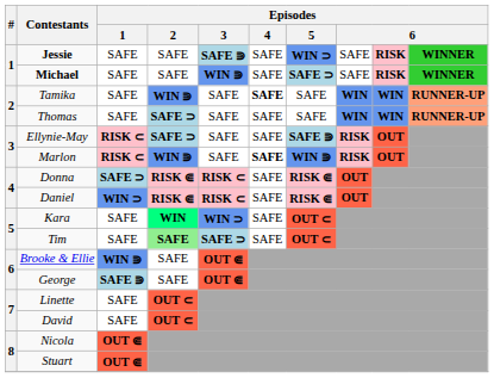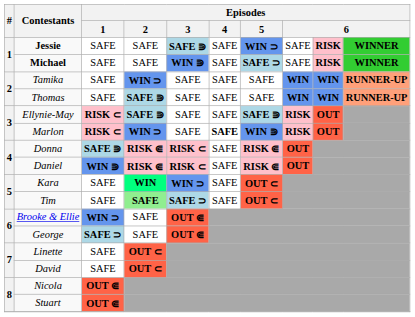Tamika | Episodes / 2: WIN ⋑ -> WIN ⊃
Tamika | Episodes / 4: bold -> normal
Thomas | Episodes / 2: SAFE ⊃ -> SAFE ⋑
Ellynie-May | Episodes / 2: SAFE ⊃ -> SAFE ⋑
Marlon | Episodes / 2: WIN ⋑ -> WIN ⊃
Donna | Episodes / 1: SAFE ⊃ -> SAFE ⋑
Daniel | Episodes / 1: WIN ⊃ -> WIN ⋑
Brooke & Ellie | Episodes / 1: WIN ⋑ -> WIN ⊃
George | Episodes / 1: SAFE ⋑ -> SAFE ⊃
